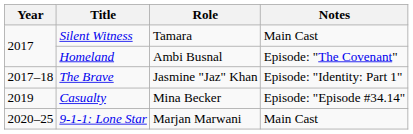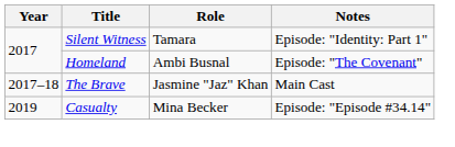Silent Witness | Notes: Main Cast -> Episode: "Identity: Part 1"
The Brave | Notes: Episode: "Identity: Part 1" -> Main Cast
- row: 2020–25 | 9-1-1: Lone Star | Marjan Marwani | Main Cast
